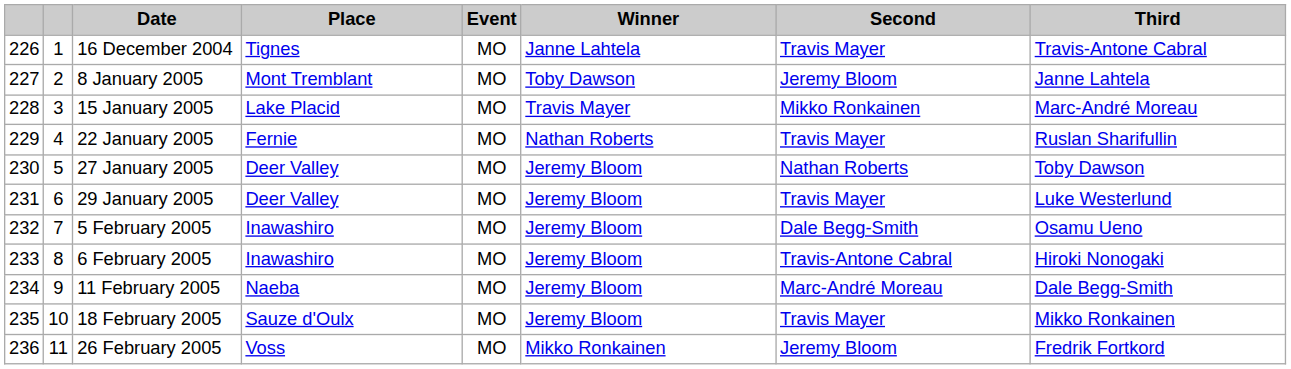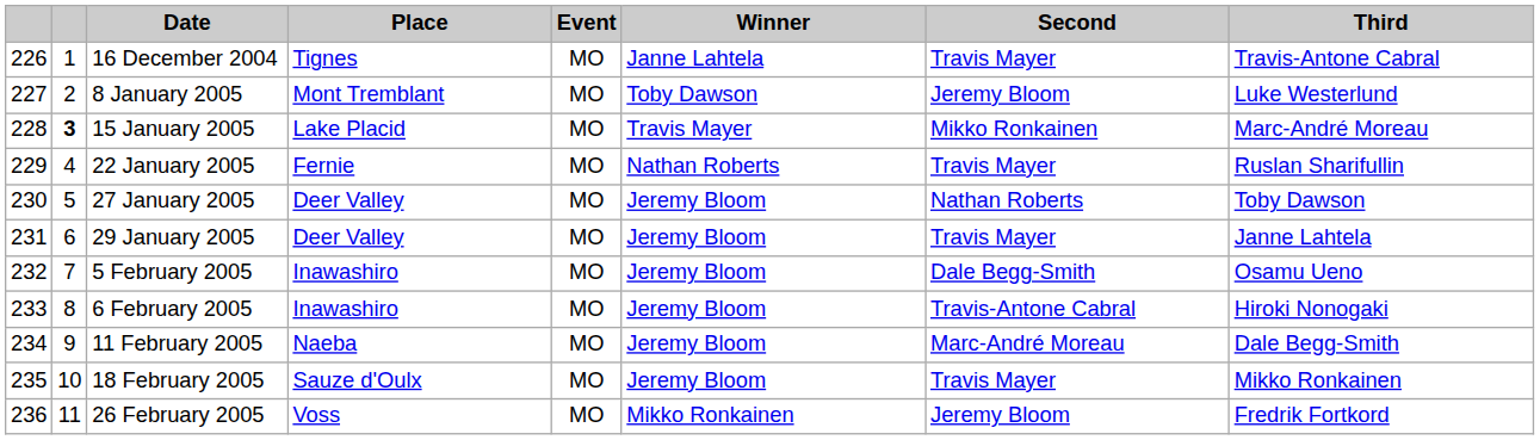8 January 2005 | Third: Janne Lahtela -> Luke Westerlund
15 January 2005 | column 2: normal -> bold
29 January 2005 | Third: Luke Westerlund -> Janne Lahtela
